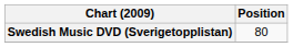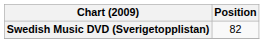Swedish Music DVD (Sverigetopplistan) | Position: 80 -> 82
